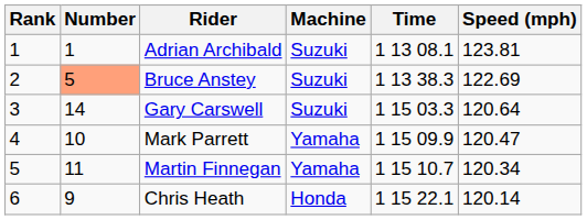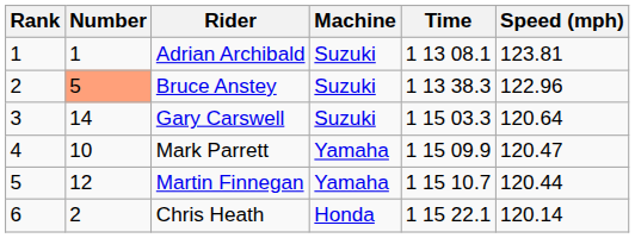Bruce Anstey | Speed (mph): 122.69 -> 122.96
Martin Finnegan | Number: 11 -> 12
Martin Finnegan | Speed (mph): 120.34 -> 120.44
Chris Heath | Number: 9 -> 2
